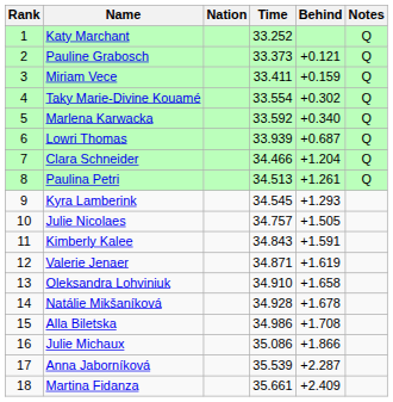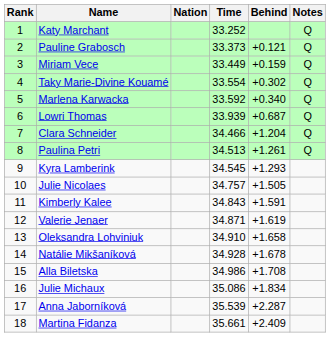Miriam Vece | Time: 33.411 -> 33.449
Julie Michaux | Behind: +1.866 -> +1.834
